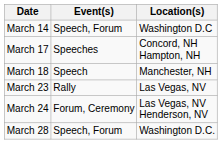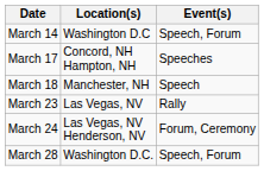columns swapped: Location(s) <-> Event(s)
